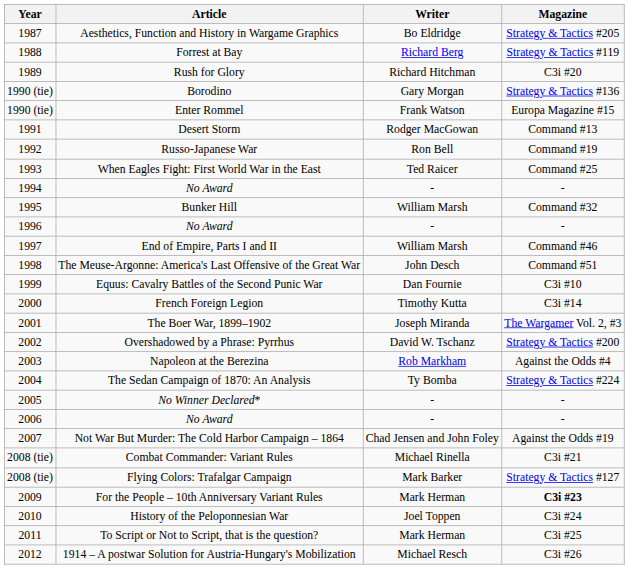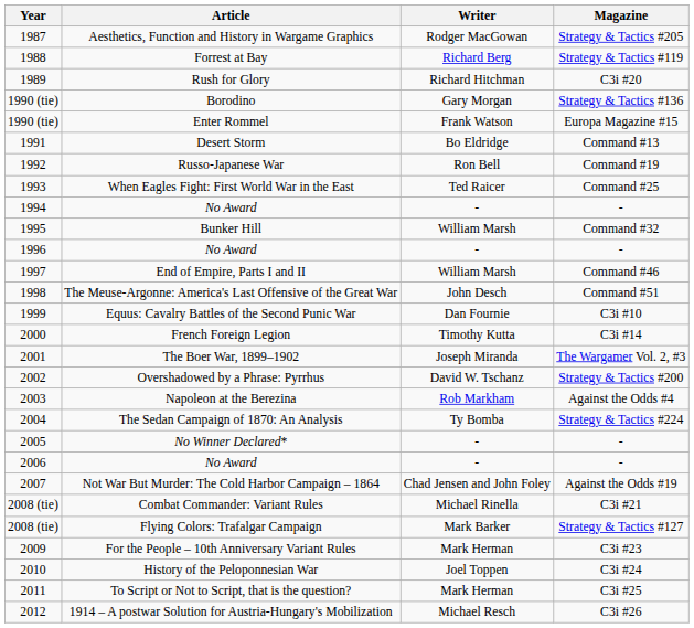Aesthetics, Function and History in Wargame Graphics | Writer: Bo Eldridge -> Rodger MacGowan
Desert Storm | Writer: Rodger MacGowan -> Bo Eldridge
For the People – 10th Anniversary Variant Rules | Magazine: bold -> normal
